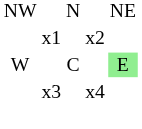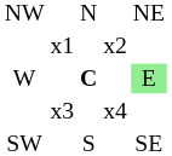W | column 3: normal -> bold
+ row: SW | S | SE
